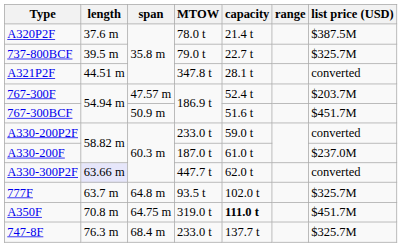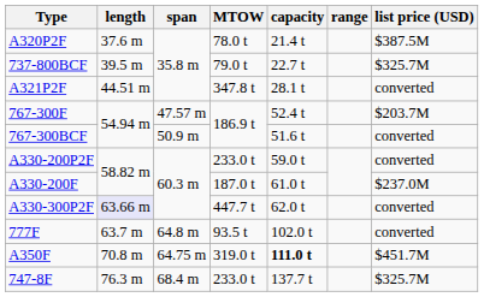767-300BCF | list price (USD): $451.7M -> converted
777F | list price (USD): $325.7M -> converted
